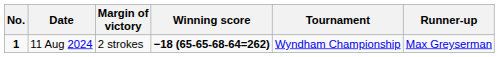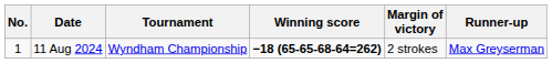columns swapped: Tournament <-> Margin of victory
11 Aug 2024 | No.: bold -> normal
